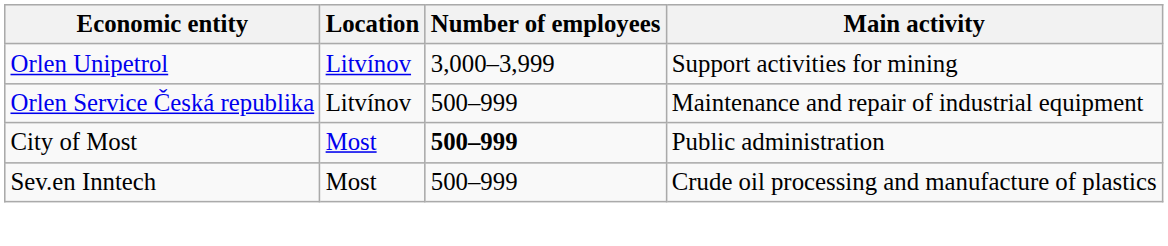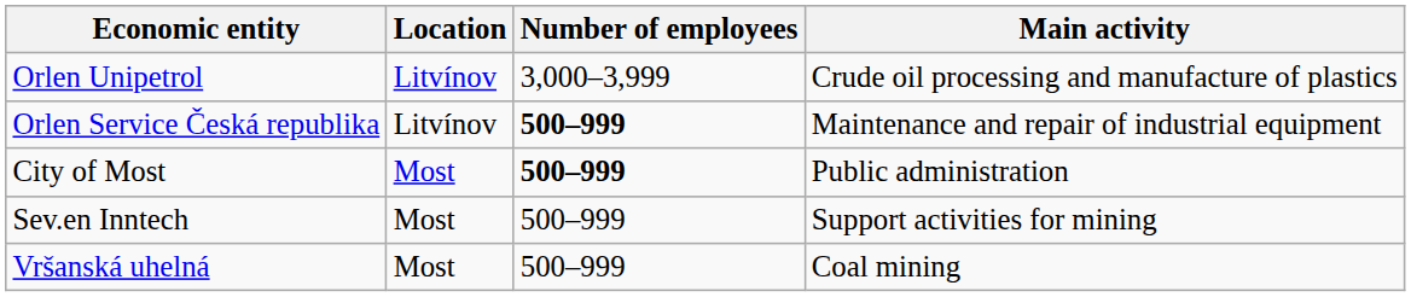Orlen Unipetrol | Main activity: Support activities for mining -> Crude oil processing and manufacture of plastics
Orlen Service Česká republika | Number of employees: normal -> bold
Sev.en Inntech | Main activity: Crude oil processing and manufacture of plastics -> Support activities for mining
+ row: Vršanská uhelná | Most | 500–999 | Coal mining
